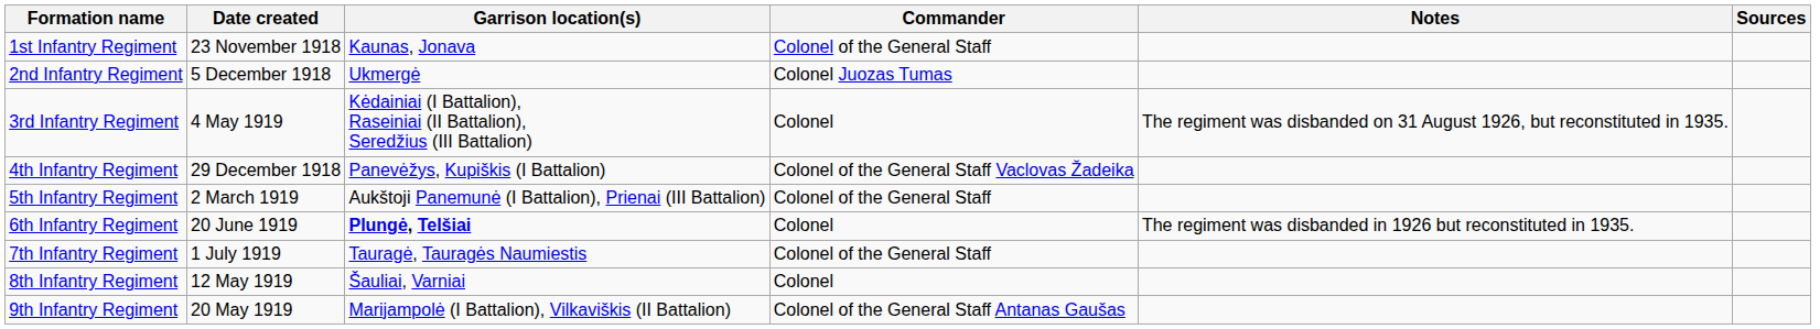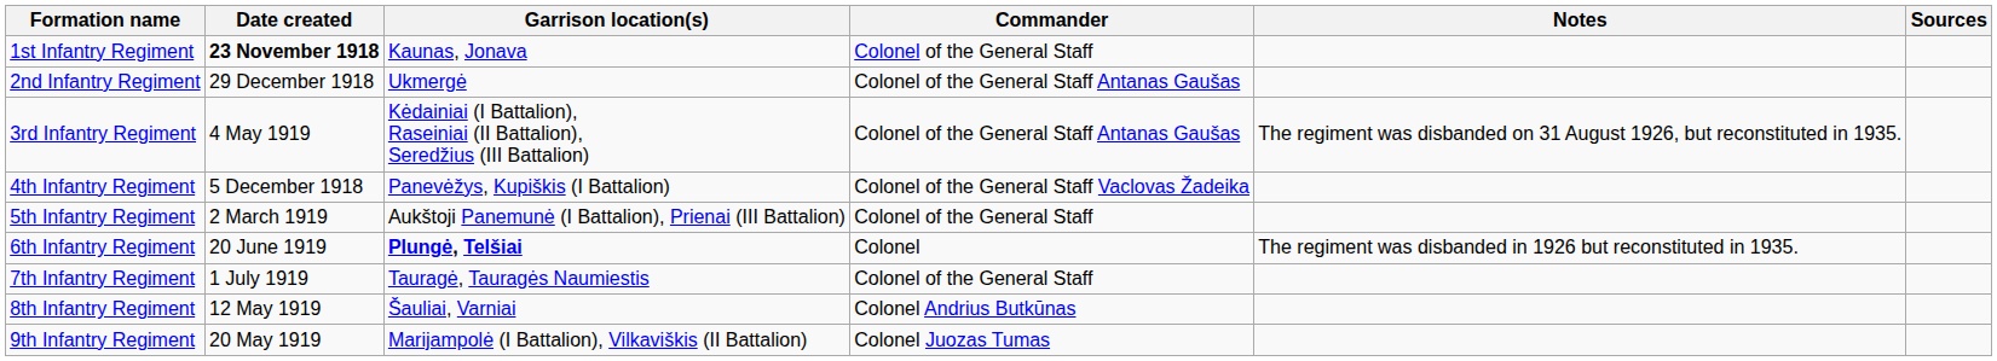1st Infantry Regiment | Date created: normal -> bold
2nd Infantry Regiment | Date created: 5 December 1918 -> 29 December 1918
2nd Infantry Regiment | Commander: Colonel Juozas Tumas -> Colonel of the General Staff Antanas Gaušas
3rd Infantry Regiment | Commander: Colonel -> Colonel of the General Staff Antanas Gaušas
4th Infantry Regiment | Date created: 29 December 1918 -> 5 December 1918
8th Infantry Regiment | Commander: Colonel -> Colonel Andrius Butkūnas
9th Infantry Regiment | Commander: Colonel of the General Staff Antanas Gaušas -> Colonel Juozas Tumas
